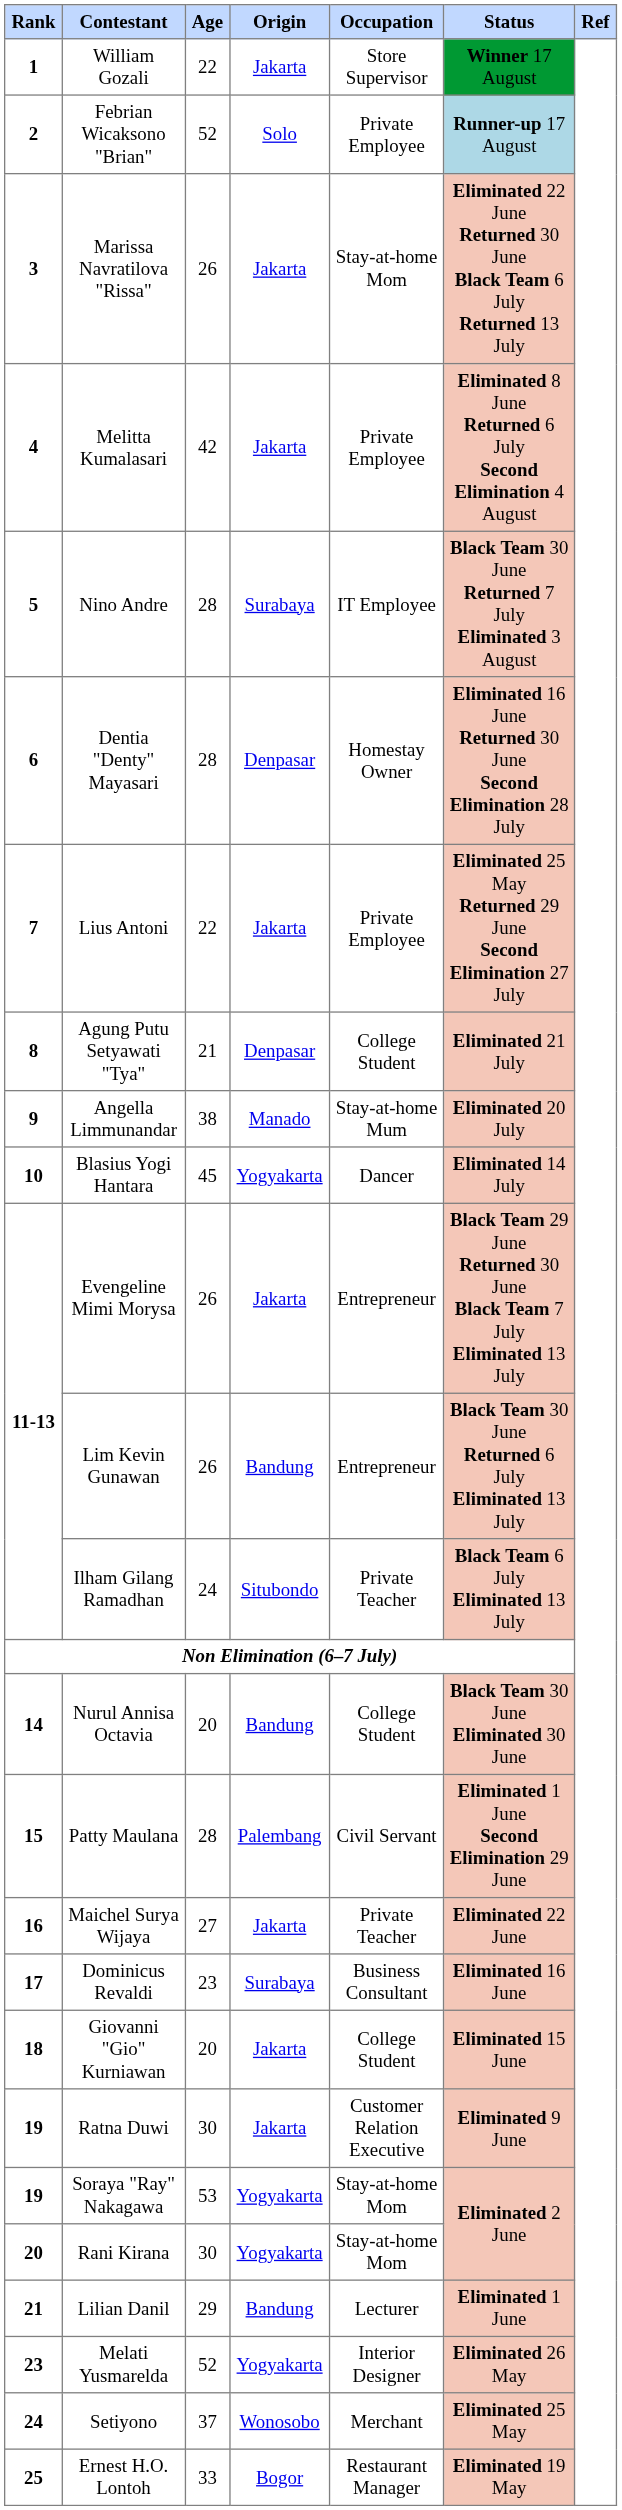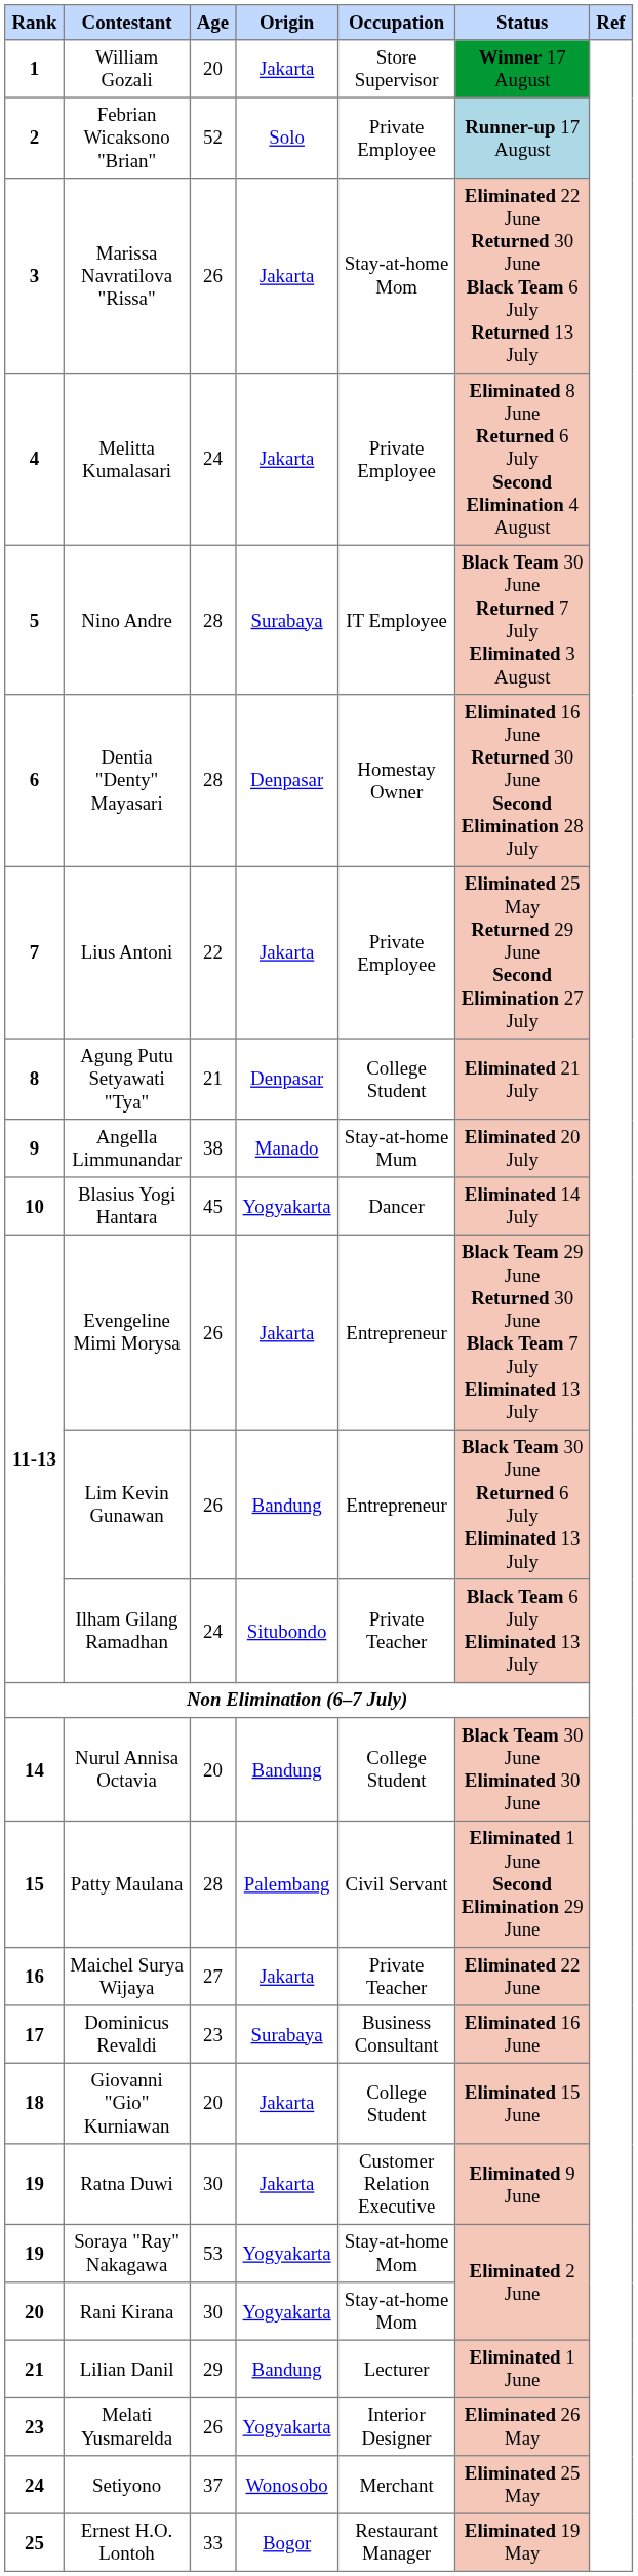William Gozali | Age: 22 -> 20
Melitta Kumalasari | Age: 42 -> 24
Melati Yusmarelda | Age: 52 -> 26
